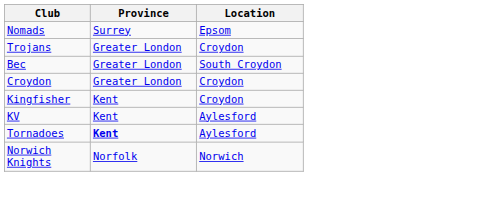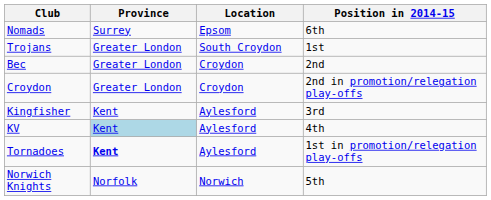+ column: Position in 2014-15 | 6th | 1st | 2nd | 2nd in promotion/relegation play-offs | 3rd | 4th | 1st in promotion/relegation play-offs | 5th
Trojans | Location: Croydon -> South Croydon
Bec | Location: South Croydon -> Croydon
Kingfisher | Location: Croydon -> Aylesford
KV | Province: no background -> lightblue background
